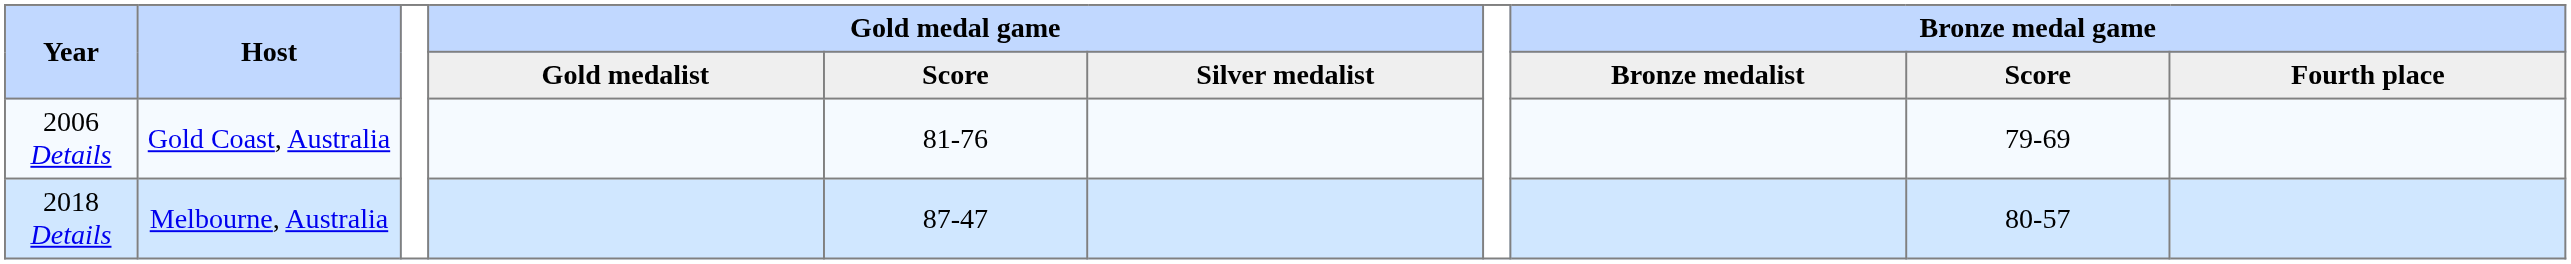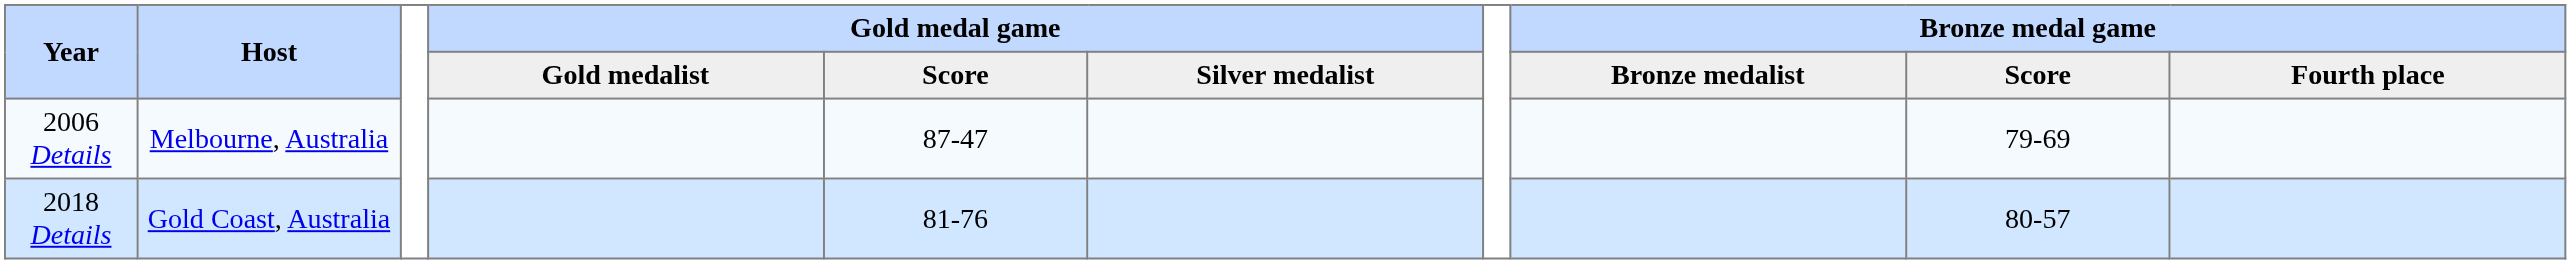2006 Details | Host: Gold Coast, Australia -> Melbourne, Australia
2006 Details | Gold medal game / Score: 81-76 -> 87-47
2018 Details | Host: Melbourne, Australia -> Gold Coast, Australia
2018 Details | Gold medal game / Score: 87-47 -> 81-76
